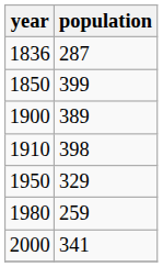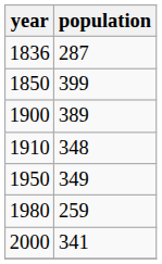1910 | population: 398 -> 348
1950 | population: 329 -> 349
